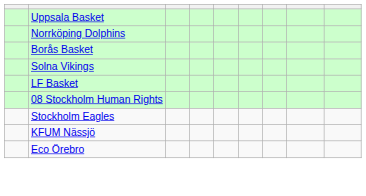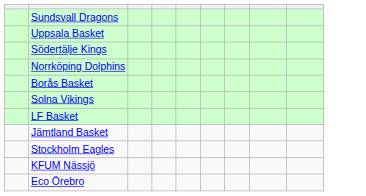+ row: Sundsvall Dragons
+ row: Södertälje Kings
- row: 08 Stockholm Human Rights
+ row: Jämtland Basket
